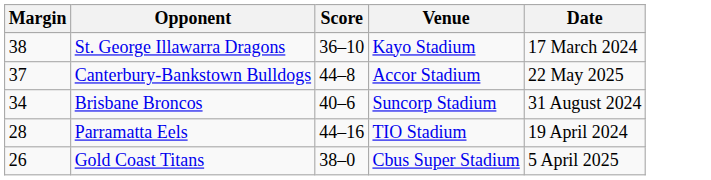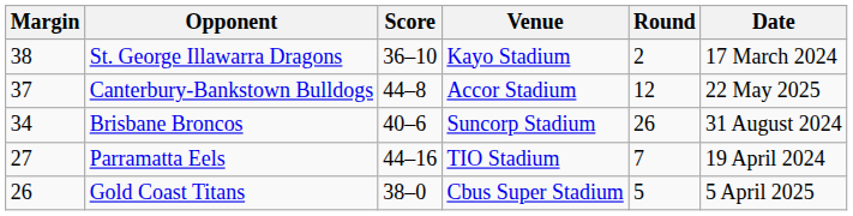+ column: Round | 2 | 12 | 26 | 7 | 5
Parramatta Eels | Margin: 28 -> 27
